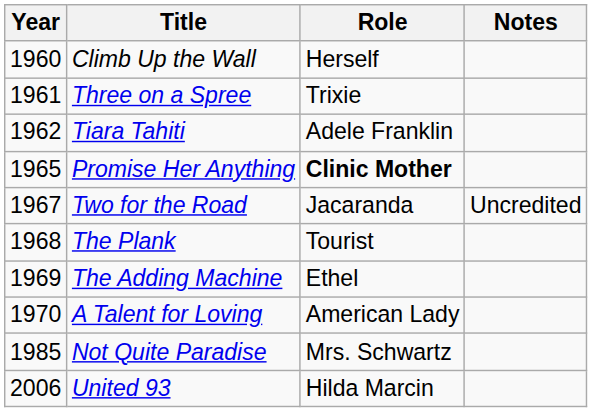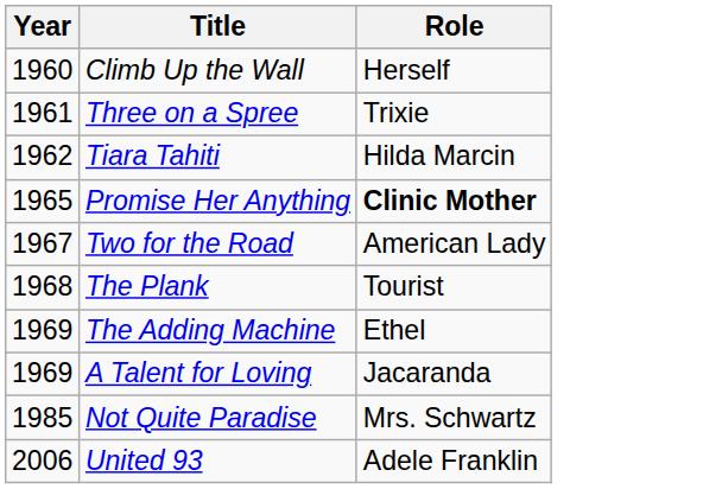- column: Notes | Uncredited
Tiara Tahiti | Role: Adele Franklin -> Hilda Marcin
Two for the Road | Role: Jacaranda -> American Lady
A Talent for Loving | Year: 1970 -> 1969
A Talent for Loving | Role: American Lady -> Jacaranda
United 93 | Role: Hilda Marcin -> Adele Franklin
